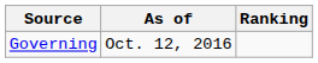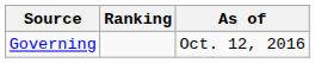columns swapped: Ranking <-> As of
